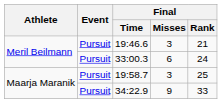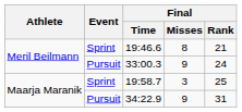19:46.6 | Event: Pursuit -> Sprint
19:46.6 | Final / Misses: 3 -> 8
33:00.3 | Final / Misses: 6 -> 9
19:58.7 | Event: Pursuit -> Sprint
34:22.9 | Final / Rank: 33 -> 31
